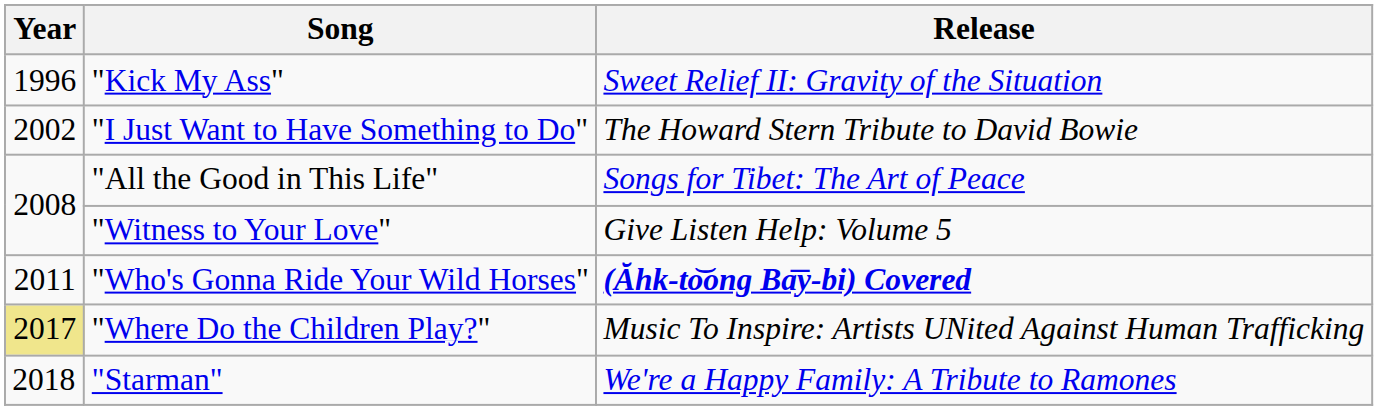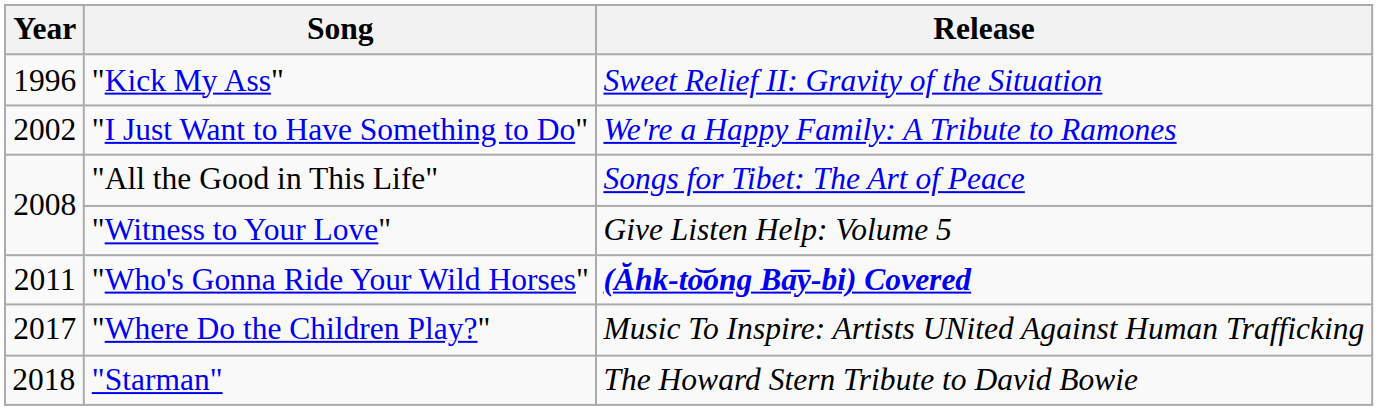"I Just Want to Have Something to Do" | Release: The Howard Stern Tribute to David Bowie -> We're a Happy Family: A Tribute to Ramones
"Where Do the Children Play?" | Year: khaki background -> no background
"Starman" | Release: We're a Happy Family: A Tribute to Ramones -> The Howard Stern Tribute to David Bowie
